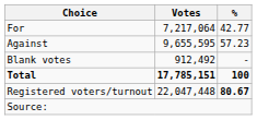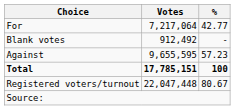rows swapped: Against <-> Blank votes
Registered voters/turnout | %: bold -> normal
